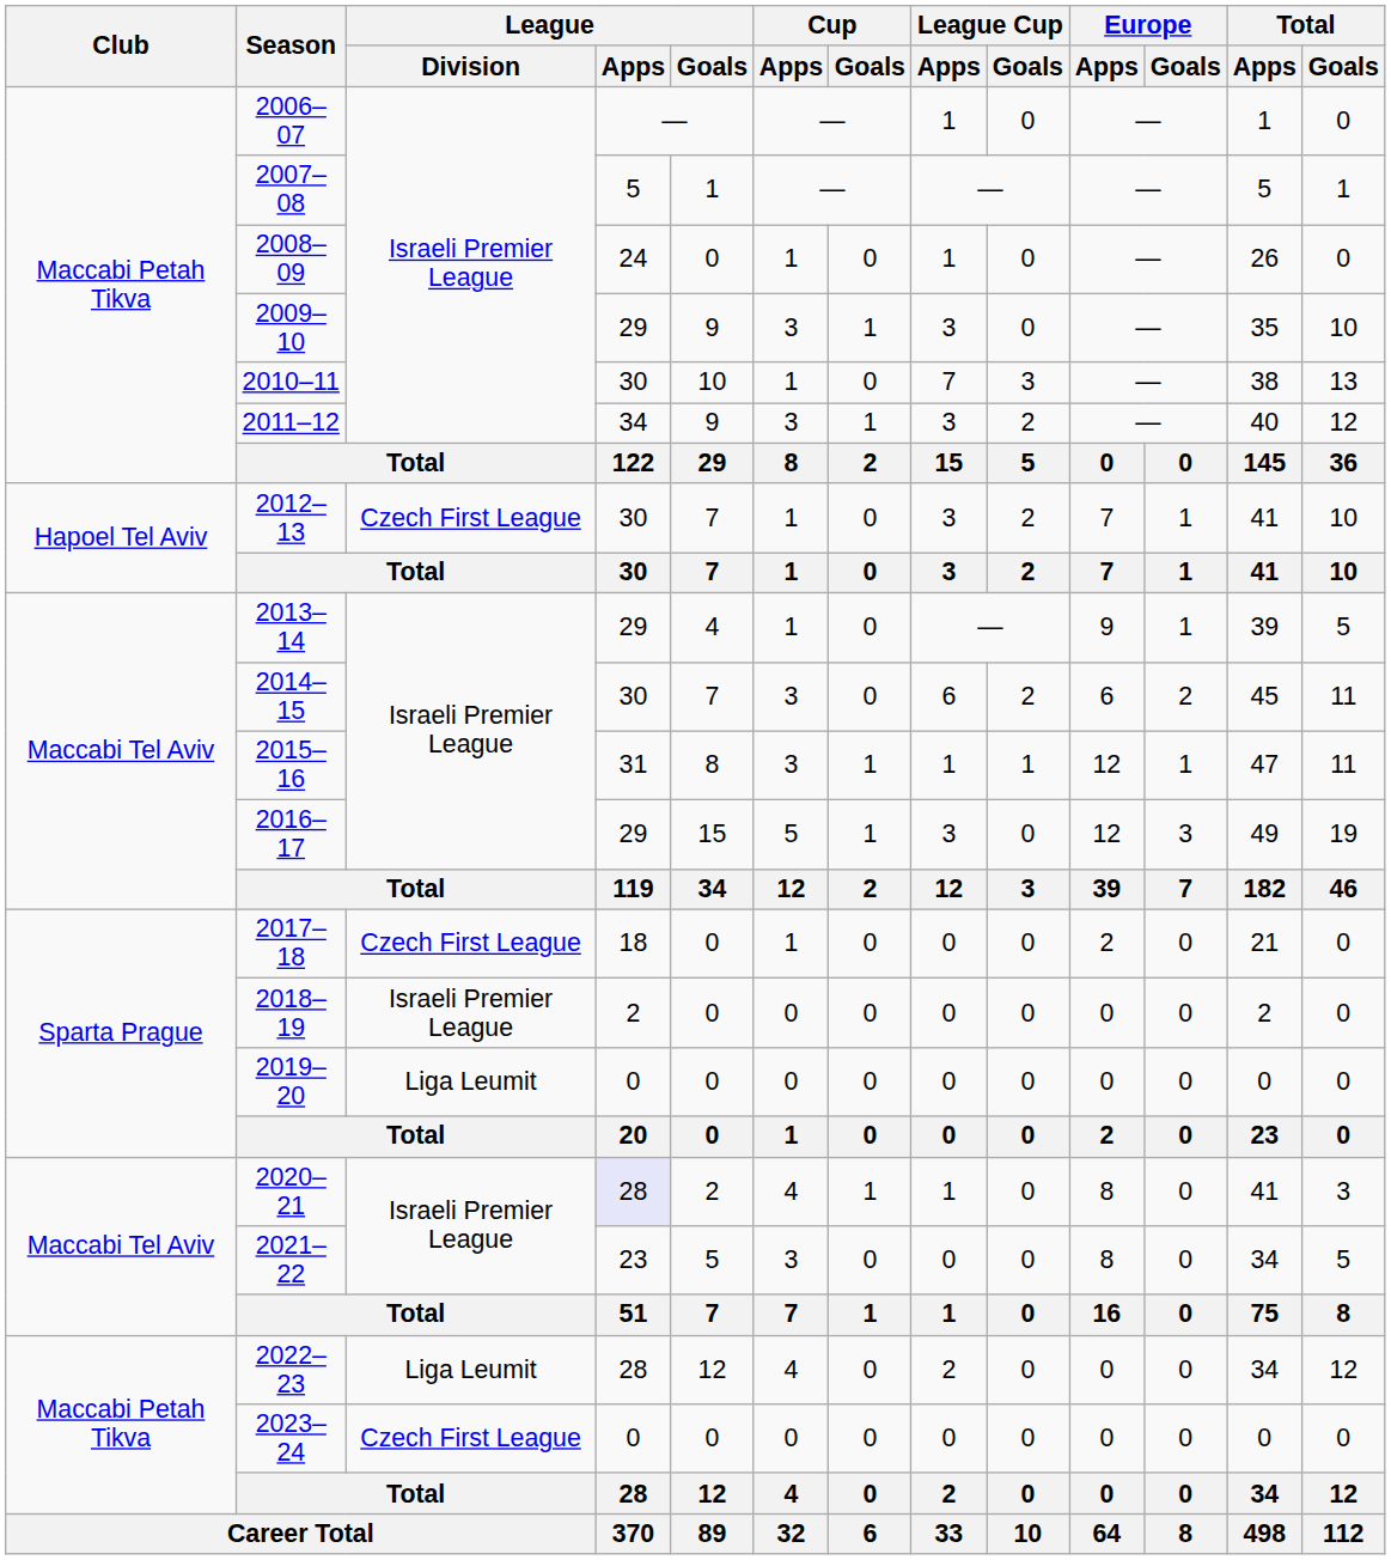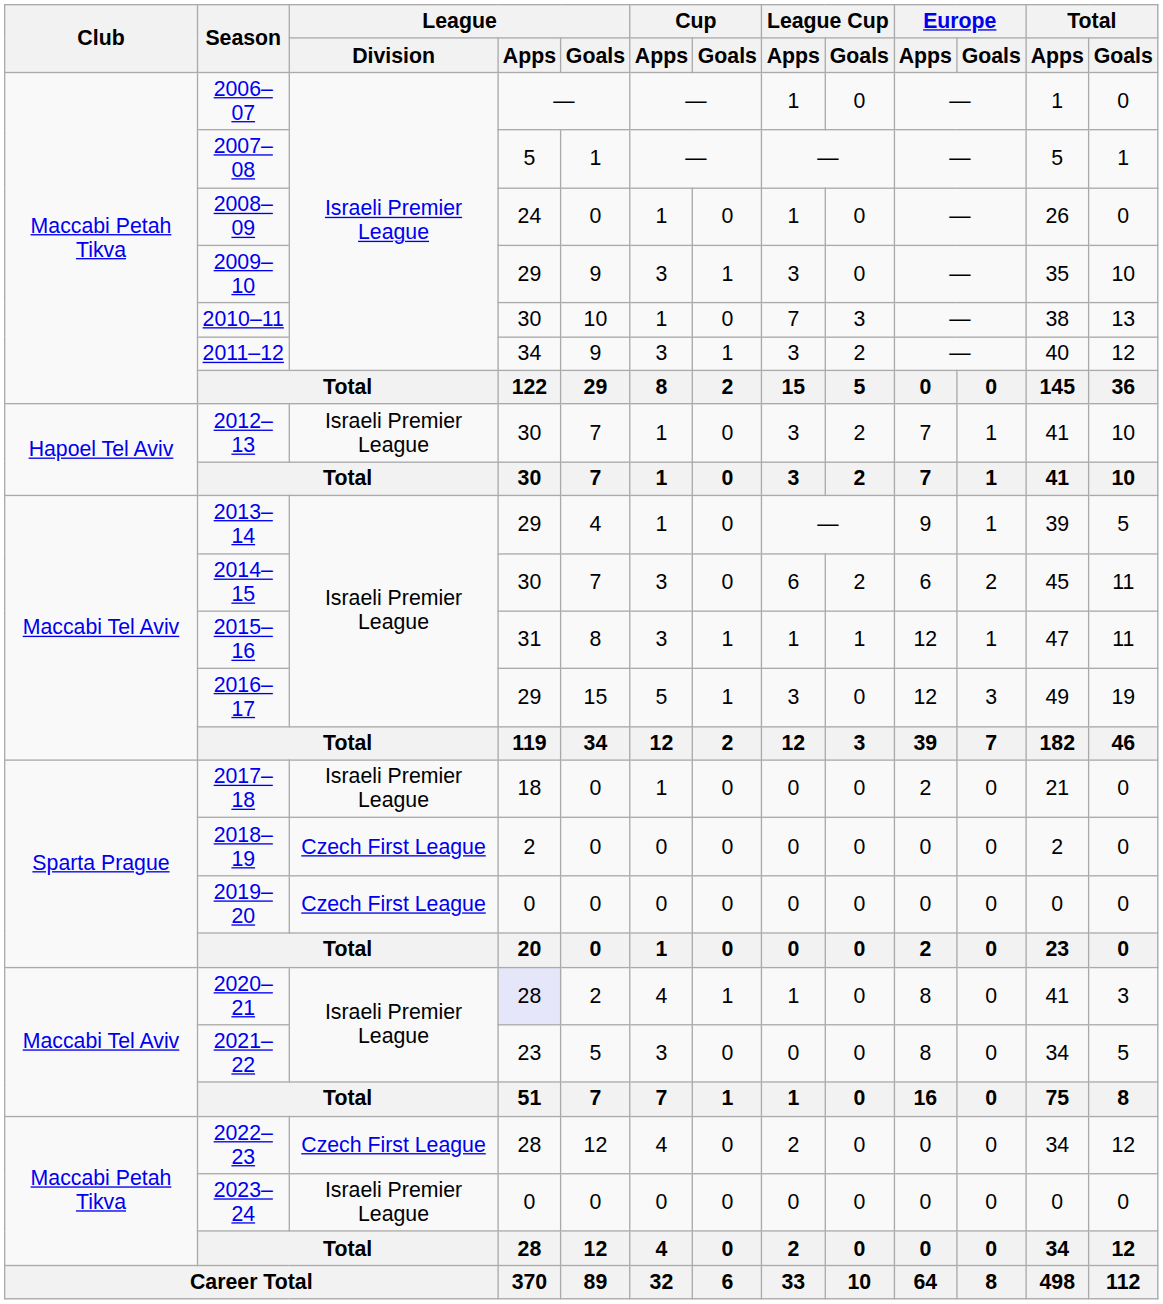2012–13 | League / Division: Czech First League -> Israeli Premier League
2017–18 | League / Division: Czech First League -> Israeli Premier League
2018–19 | League / Division: Israeli Premier League -> Czech First League
2019–20 | League / Division: Liga Leumit -> Czech First League
2022–23 | League / Division: Liga Leumit -> Czech First League
2023–24 | League / Division: Czech First League -> Israeli Premier League
